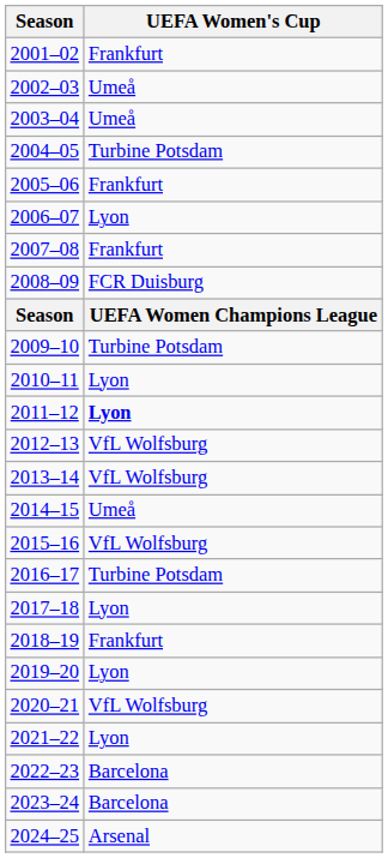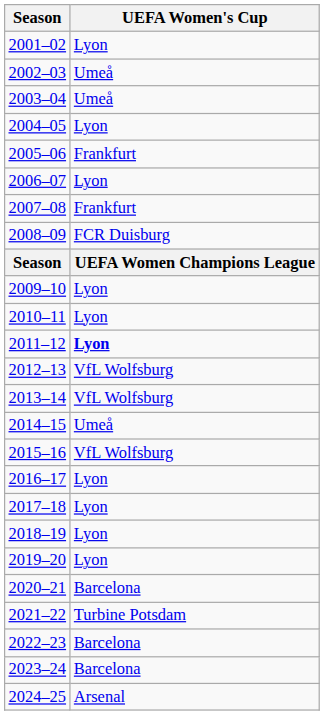2001–02 | UEFA Women's Cup: Frankfurt -> Lyon
2004–05 | UEFA Women's Cup: Turbine Potsdam -> Lyon
2009–10 | UEFA Women's Cup: Turbine Potsdam -> Lyon
2016–17 | UEFA Women's Cup: Turbine Potsdam -> Lyon
2018–19 | UEFA Women's Cup: Frankfurt -> Lyon
2020–21 | UEFA Women's Cup: VfL Wolfsburg -> Barcelona
2021–22 | UEFA Women's Cup: Lyon -> Turbine Potsdam
